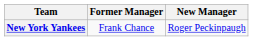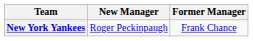columns swapped: Former Manager <-> New Manager
